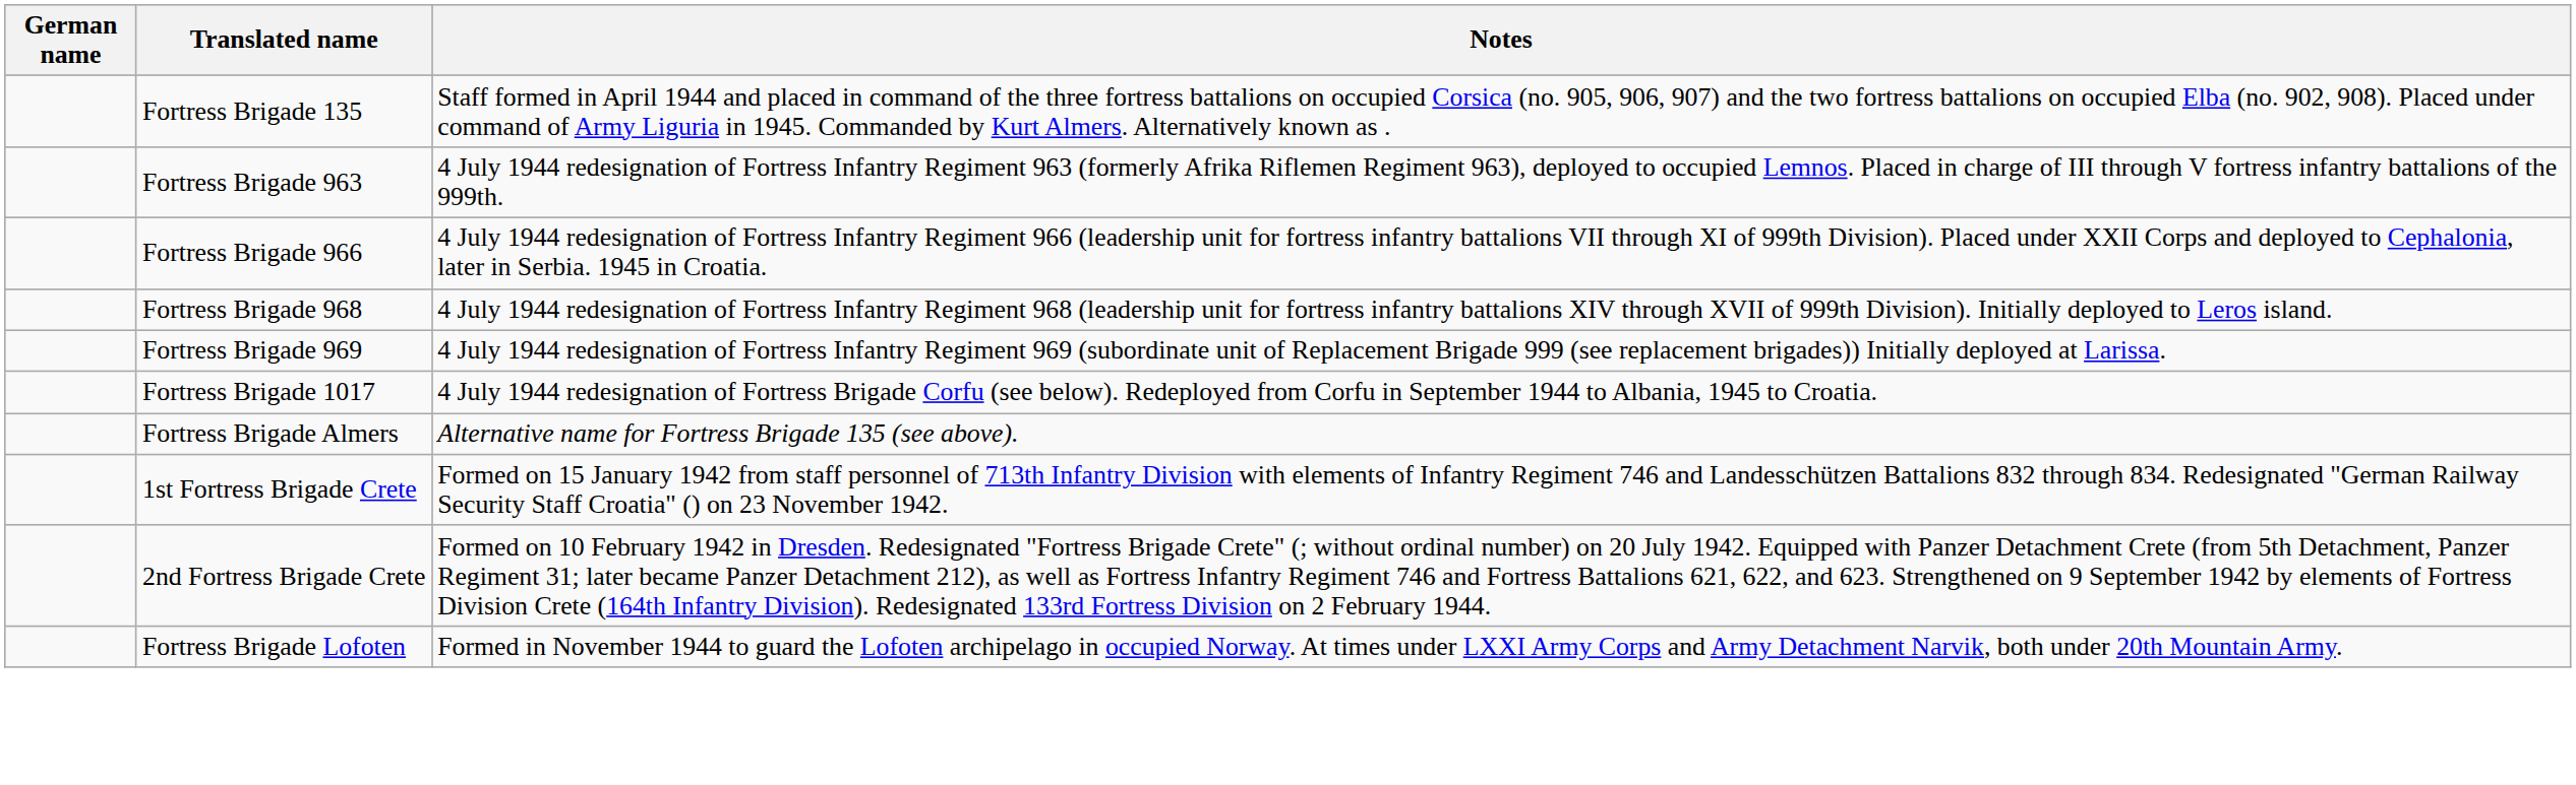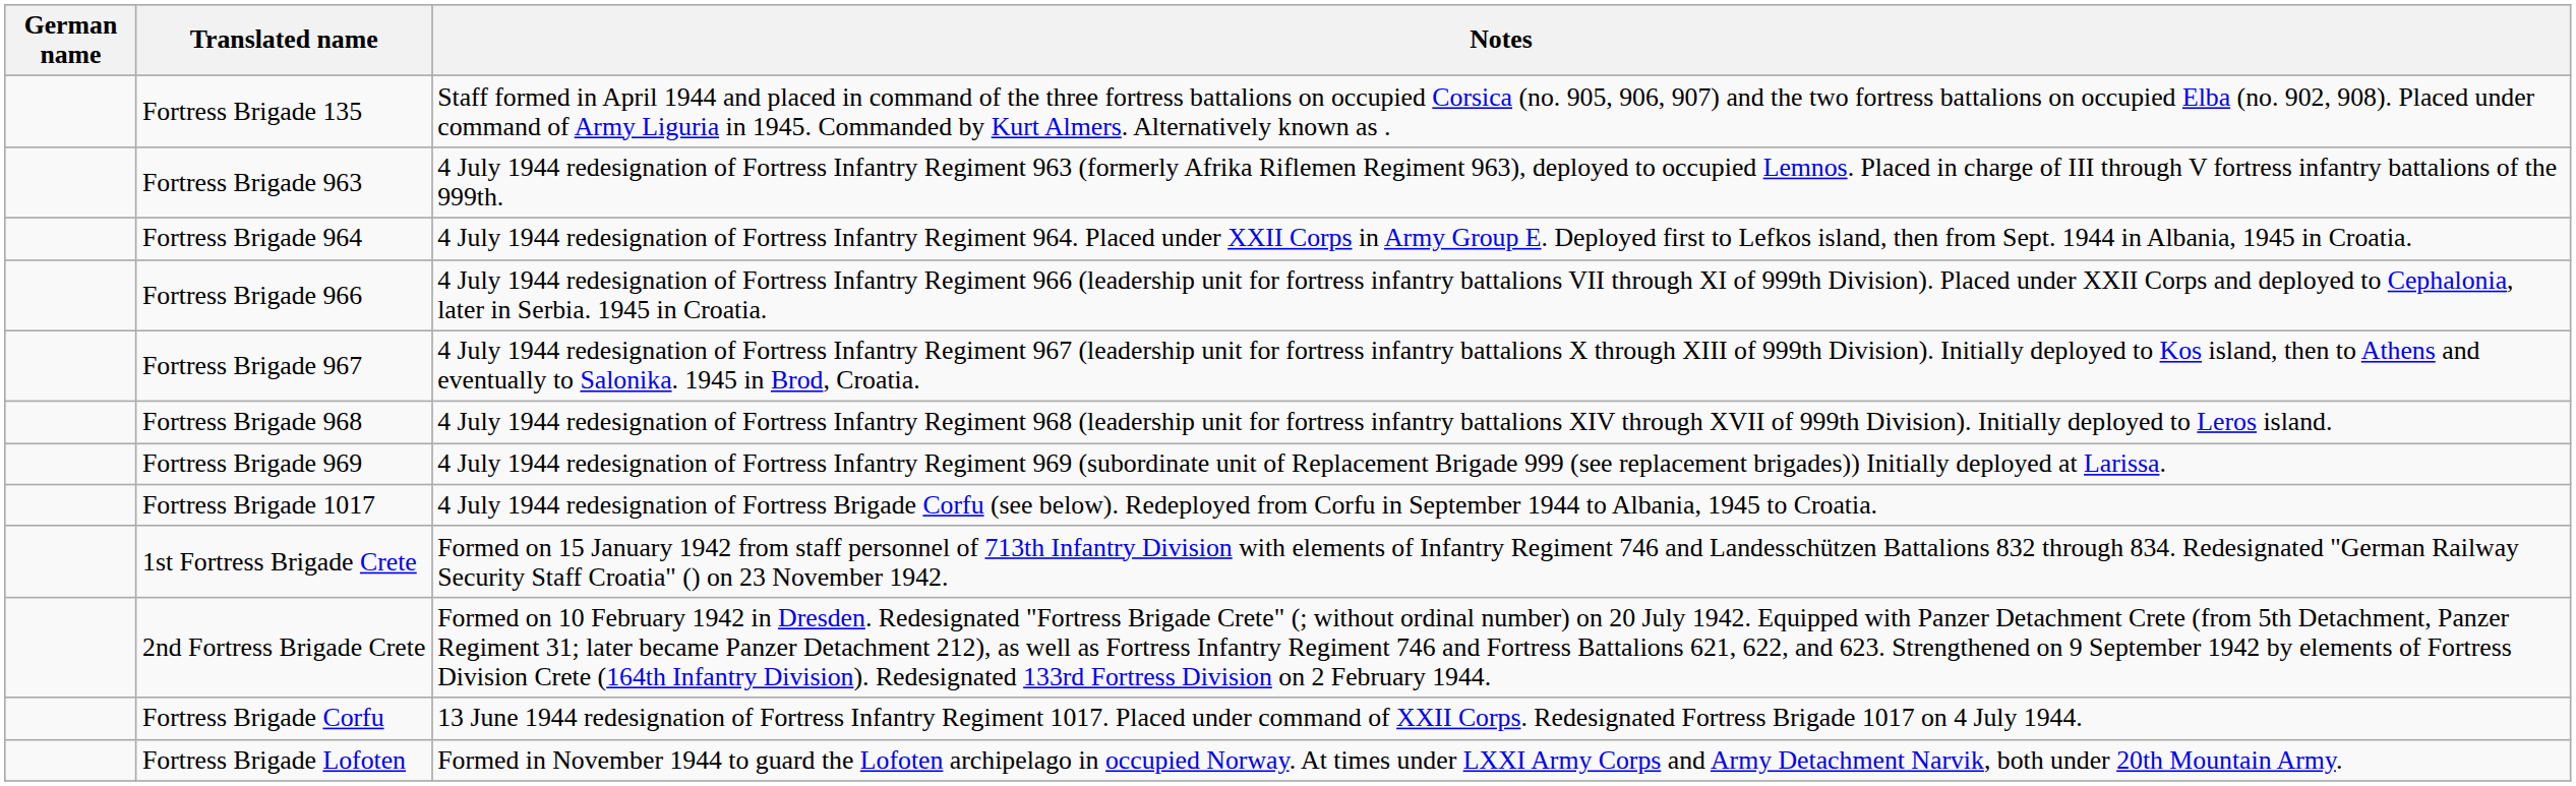+ row: Fortress Brigade 964 | 4 July 1944 redesignation of Fortress Infantry Regiment 964. Placed under XXII Corps in Army Group E. Deployed first to Lefkos island, then from Sept. 1944 in Albania, 1945 in Croatia.
+ row: Fortress Brigade 967 | 4 July 1944 redesignation of Fortress Infantry Regiment 967 (leadership unit for fortress infantry battalions X through XIII of 999th Division). Initially deployed to Kos island, then to Athens and eventually to Salonika. 1945 in Brod, Croatia.
- row: Fortress Brigade Almers | Alternative name for Fortress Brigade 135 (see above).
+ row: Fortress Brigade Corfu | 13 June 1944 redesignation of Fortress Infantry Regiment 1017. Placed under command of XXII Corps. Redesignated Fortress Brigade 1017 on 4 July 1944.
